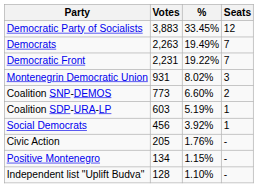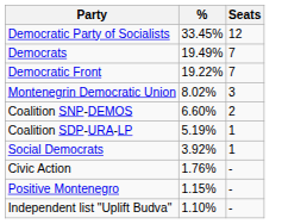- column: Votes | 3,883 | 2,263 | 2,231 | 931 | 773 | 603 | 456 | 205 | 134 | 128
